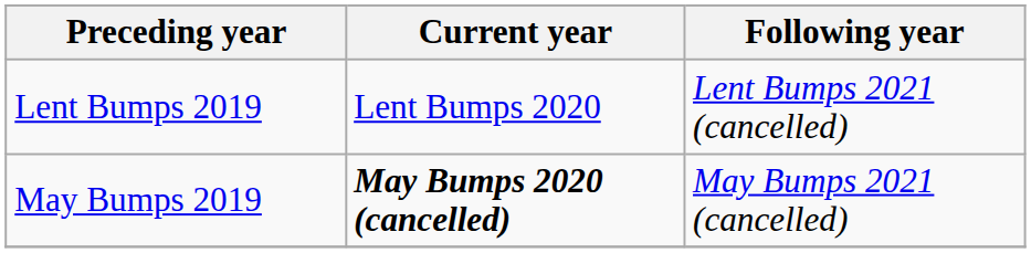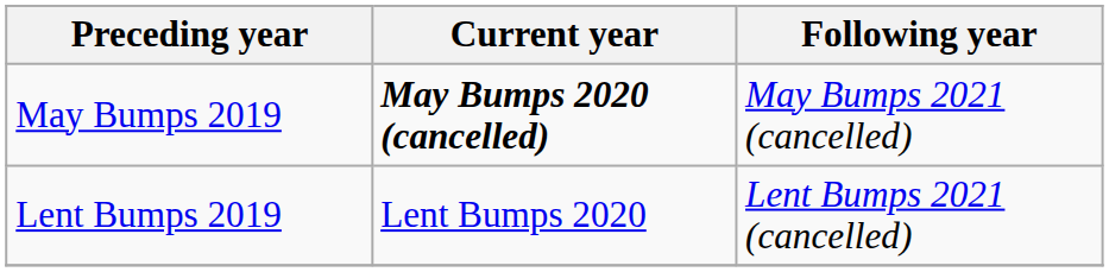rows swapped: May Bumps 2019 <-> Lent Bumps 2019
